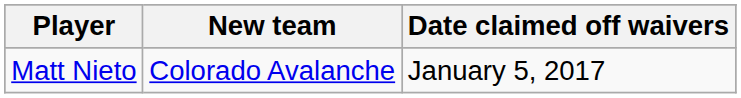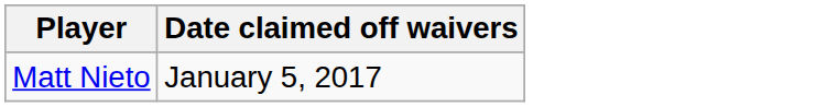- column: New team | Colorado Avalanche
